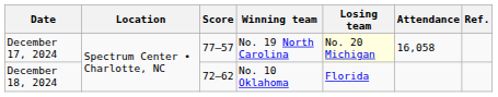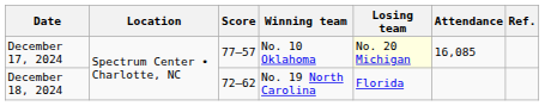December 17, 2024 | Winning team: No. 19 North Carolina -> No. 10 Oklahoma
December 17, 2024 | Attendance: 16,058 -> 16,085
December 18, 2024 | Winning team: No. 10 Oklahoma -> No. 19 North Carolina
